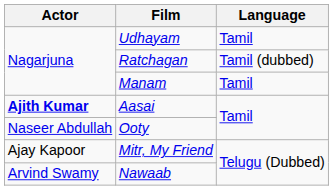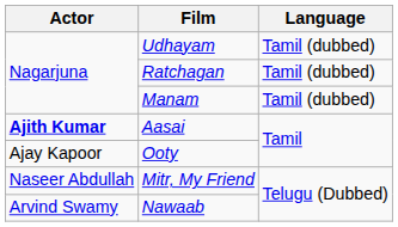Udhayam | Language: Tamil -> Tamil (dubbed)
Manam | Language: Tamil -> Tamil (dubbed)
Ooty | Actor: Naseer Abdullah -> Ajay Kapoor
Mitr, My Friend | Actor: Ajay Kapoor -> Naseer Abdullah
